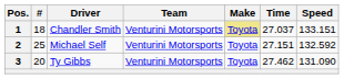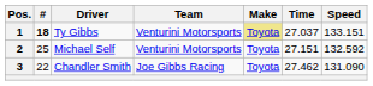1 | #: normal -> bold
1 | Driver: Chandler Smith -> Ty Gibbs
3 | #: 20 -> 22
3 | Driver: Ty Gibbs -> Chandler Smith
3 | Team: Venturini Motorsports -> Joe Gibbs Racing
